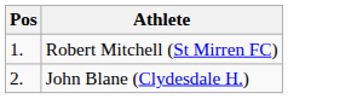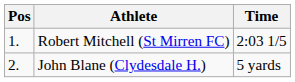+ column: Time | 2:03 1/5 | 5 yards
